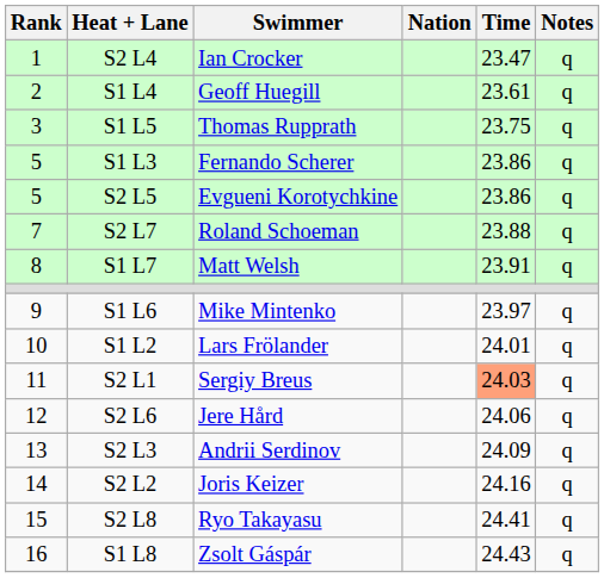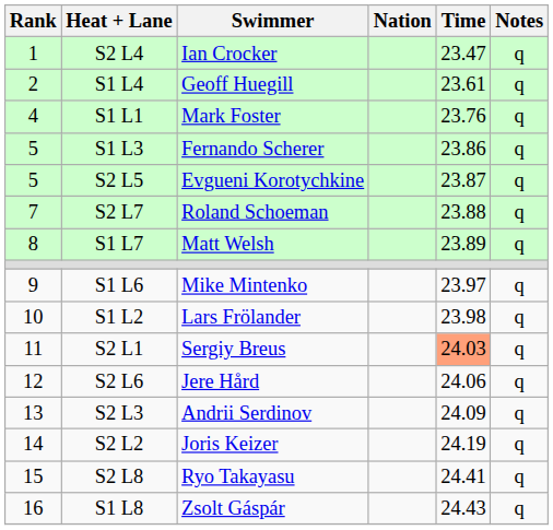- row: 3 | S1 L5 | Thomas Rupprath | 23.75 | q
+ row: 4 | S1 L1 | Mark Foster | 23.76 | q
S2 L5 | Time: 23.86 -> 23.87
S1 L7 | Time: 23.91 -> 23.89
S1 L2 | Time: 24.01 -> 23.98
S2 L2 | Time: 24.16 -> 24.19
